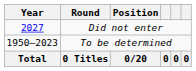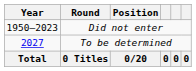Did not enter | Year: 2027 -> 1950–2023
To be determined | Year: 1950–2023 -> 2027
